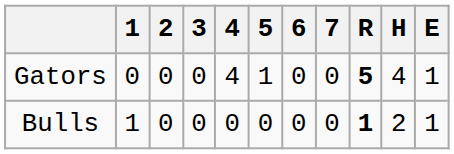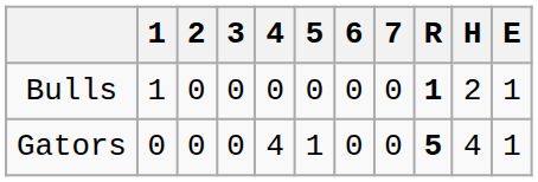rows swapped: Gators <-> Bulls
